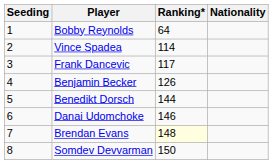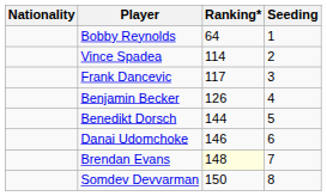columns swapped: Nationality <-> Seeding
